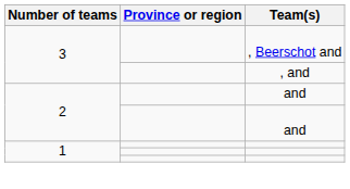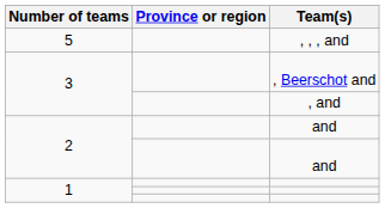+ row: 5 | , , , and
